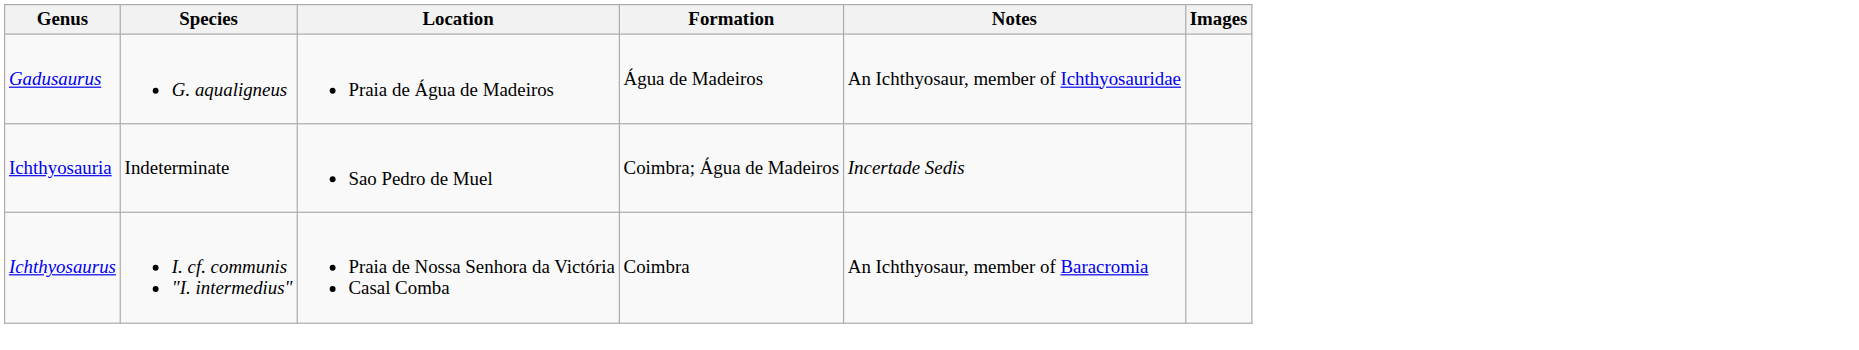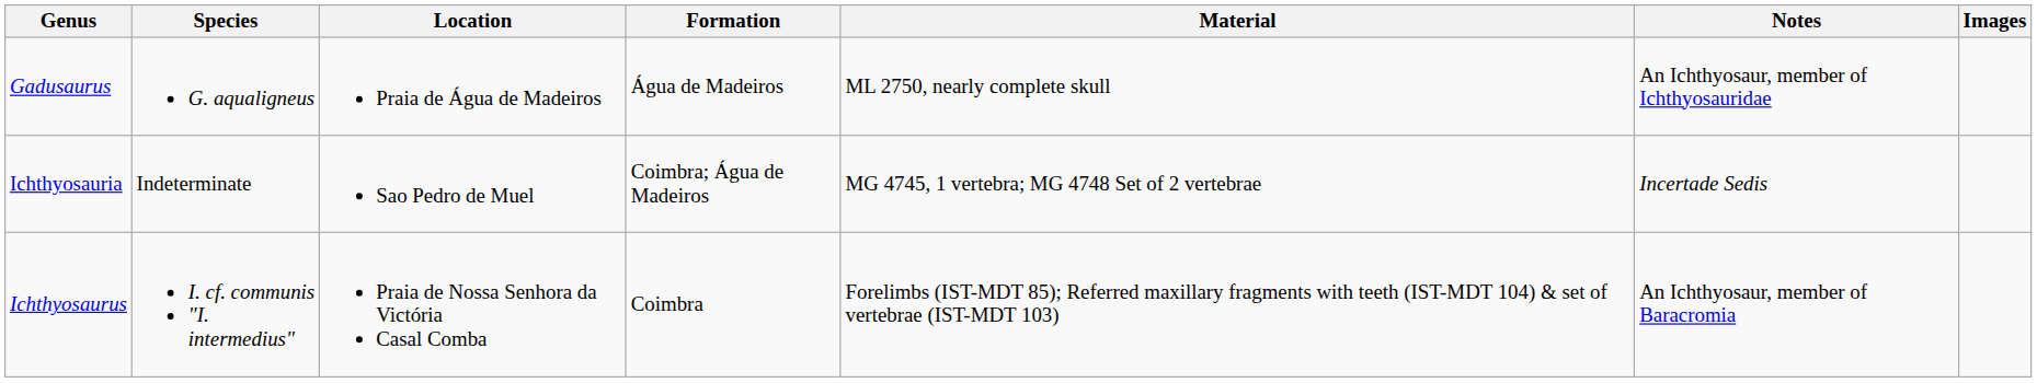+ column: Material | ML 2750, nearly complete skull | MG 4745, 1 vertebra; MG 4748 Set of 2 vertebrae | Forelimbs (IST-MDT 85); Referred maxillary fragments with teeth (IST-MDT 104) & set of vertebrae (IST-MDT 103)
